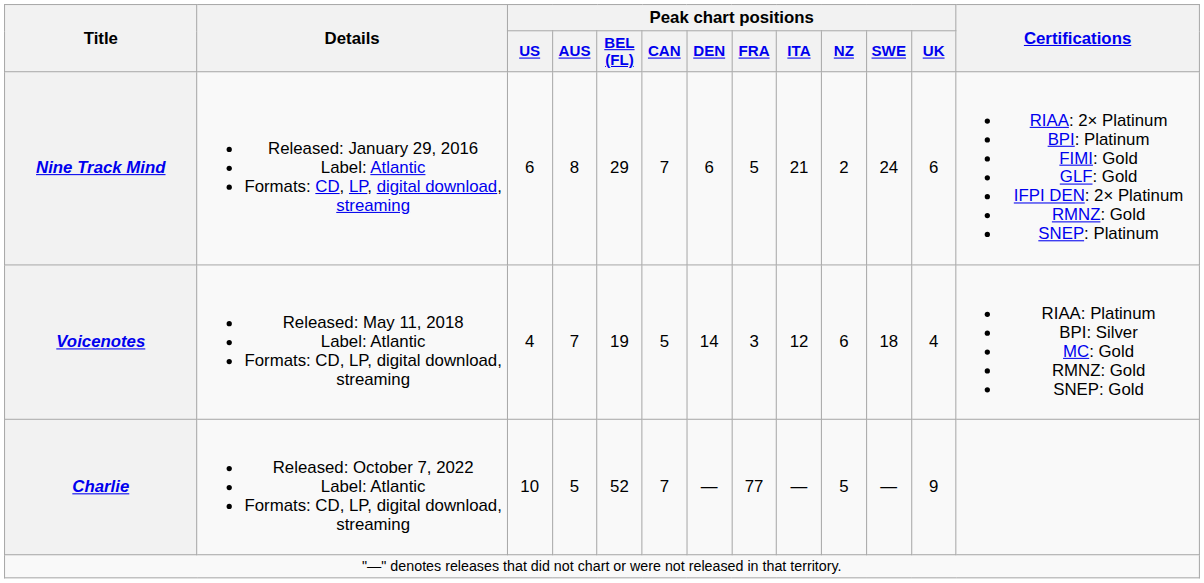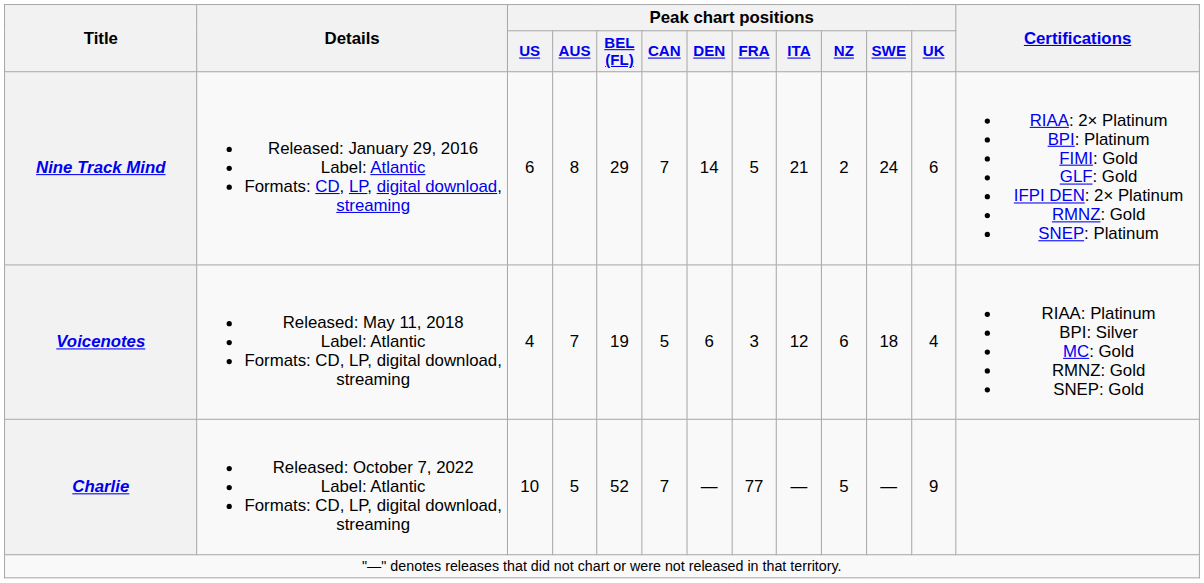Nine Track Mind | Peak chart positions / DEN: 6 -> 14
Voicenotes | Peak chart positions / DEN: 14 -> 6
